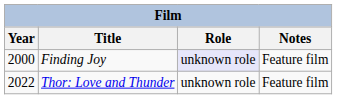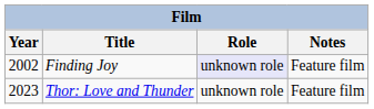Finding Joy | Year: 2000 -> 2002
Thor: Love and Thunder | Year: 2022 -> 2023
